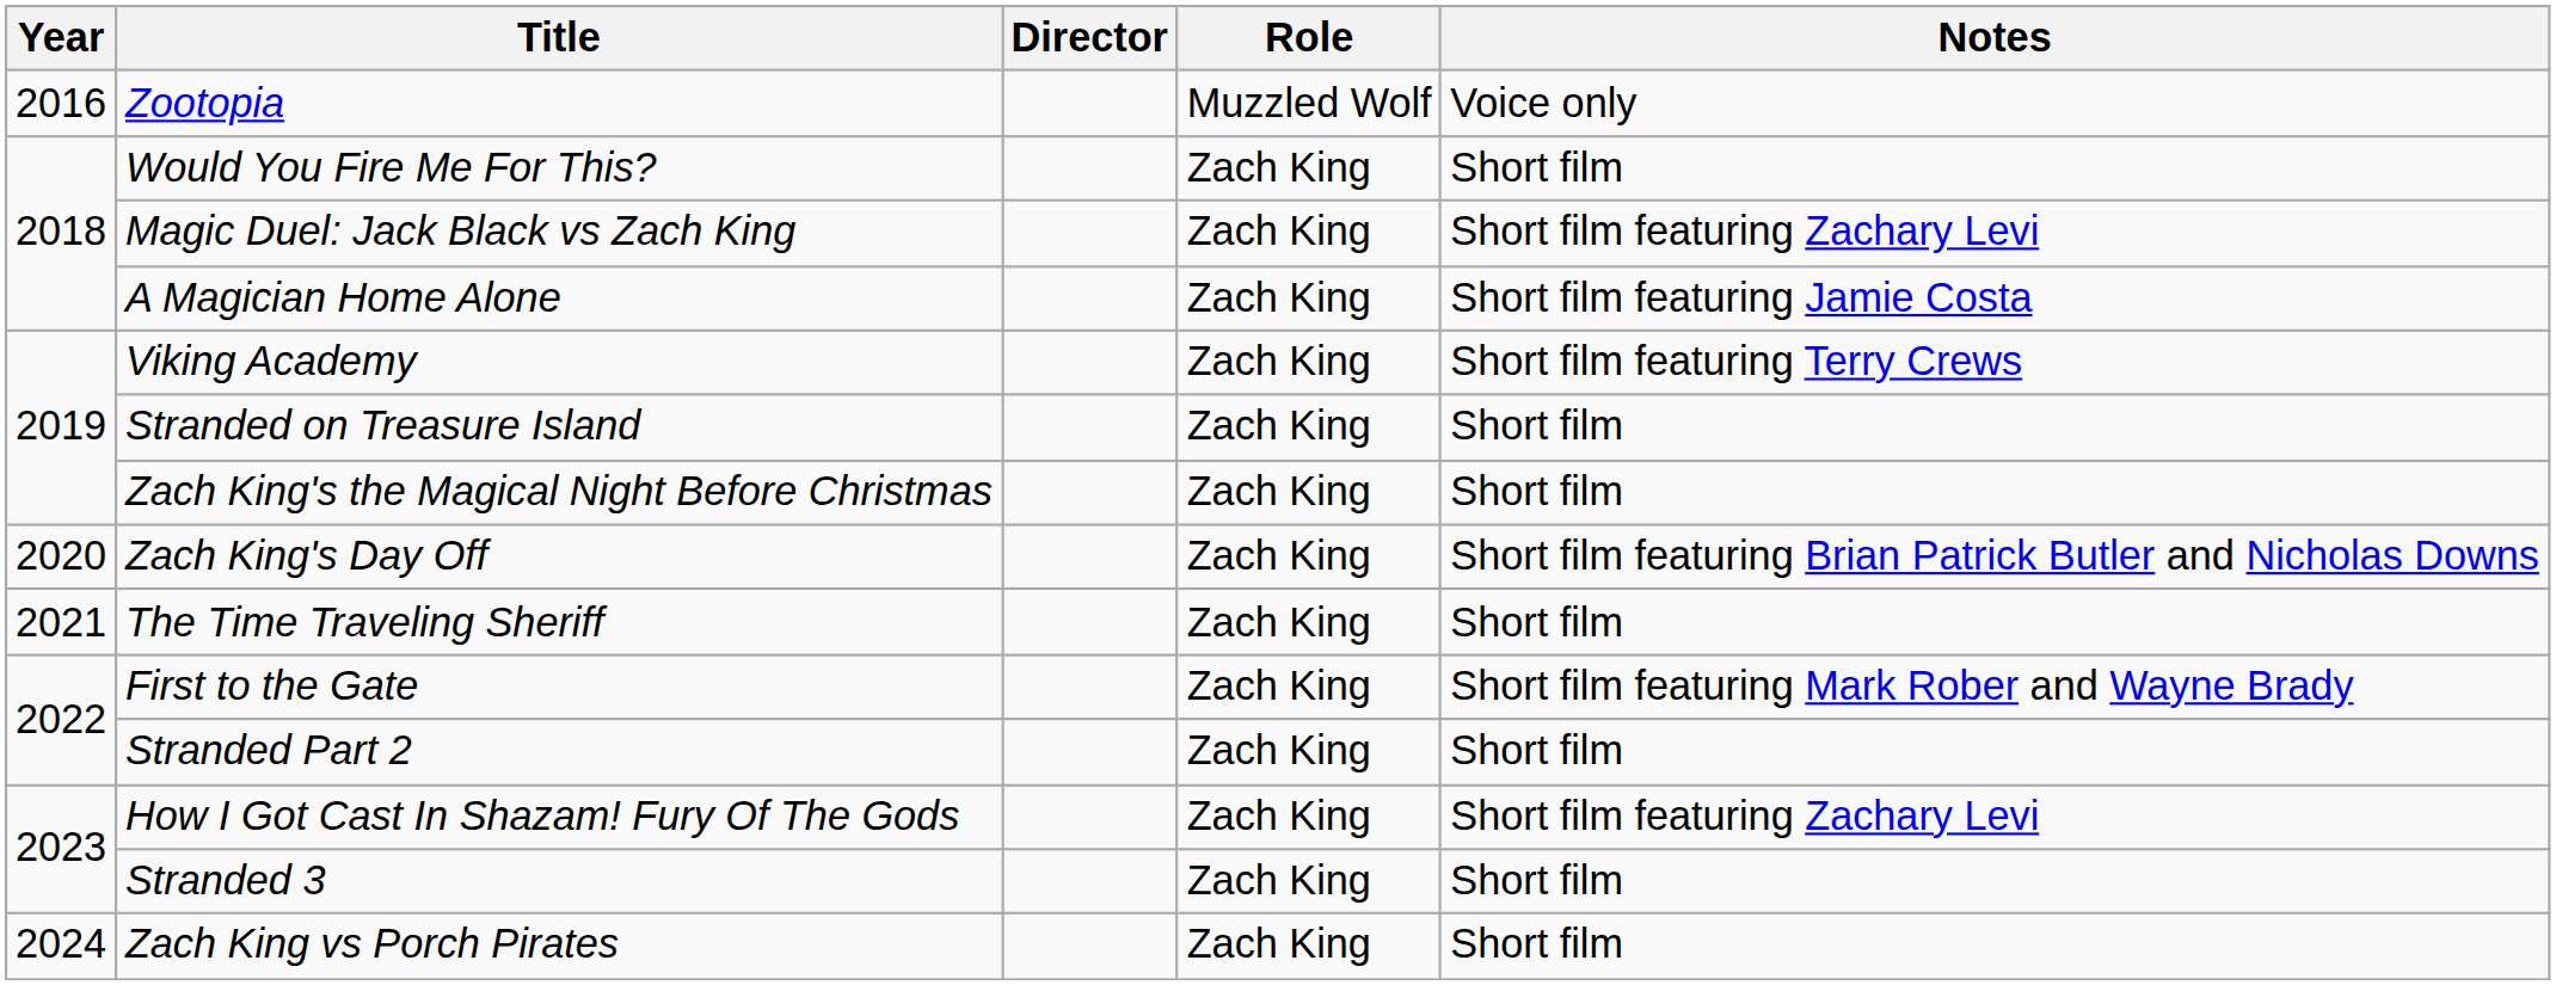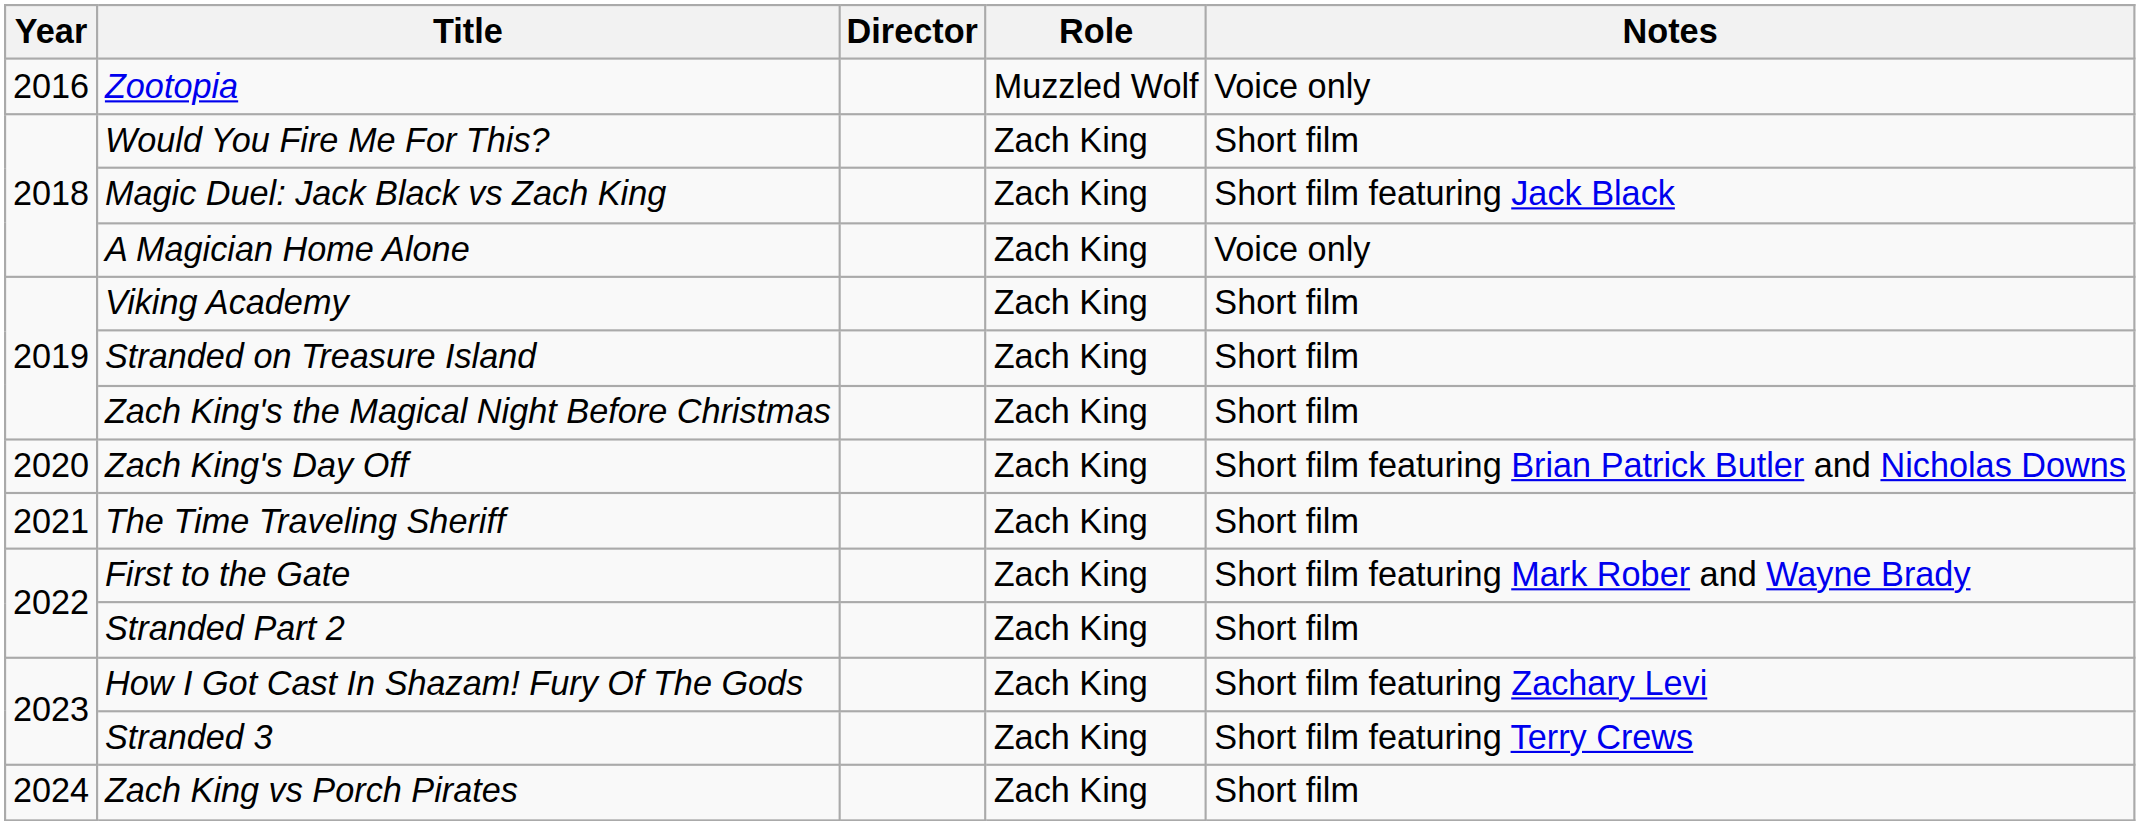Magic Duel: Jack Black vs Zach King | Notes: Short film featuring Zachary Levi -> Short film featuring Jack Black
A Magician Home Alone | Notes: Short film featuring Jamie Costa -> Voice only
Viking Academy | Notes: Short film featuring Terry Crews -> Short film
Stranded 3 | Notes: Short film -> Short film featuring Terry Crews
